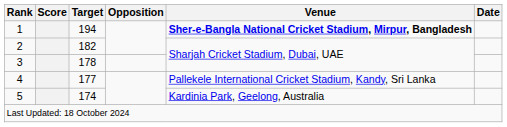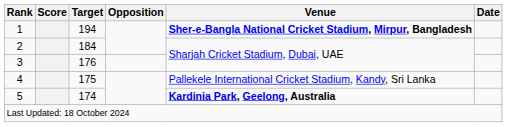2 | Target: 182 -> 184
3 | Target: 178 -> 176
4 | Target: 177 -> 175
5 | Venue: normal -> bold
